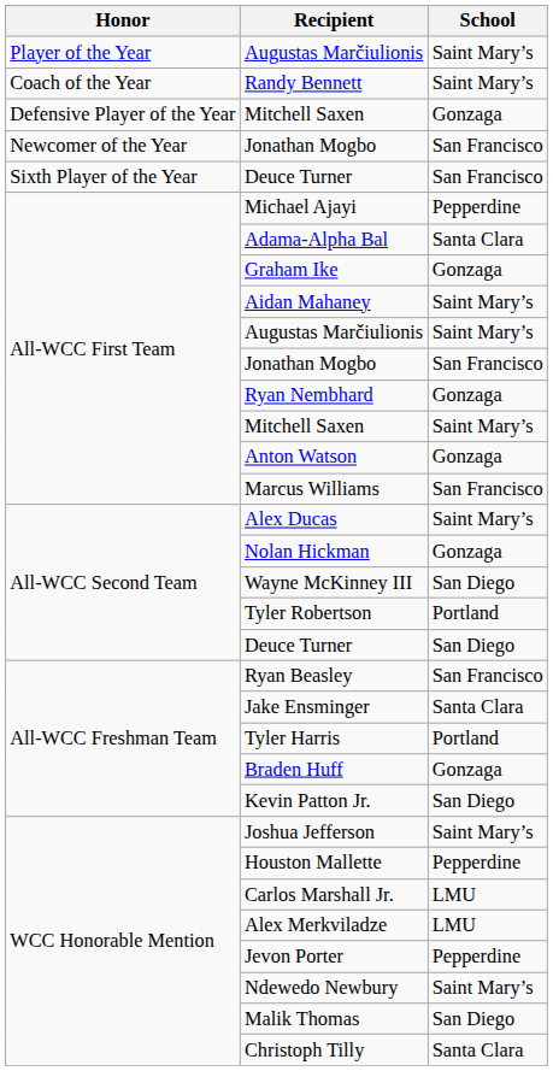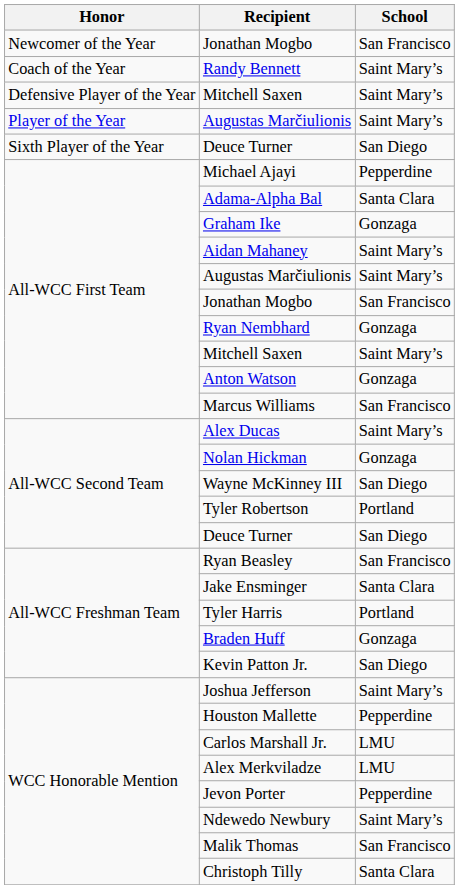rows swapped: Player of the Year / Augustas Marčiulionis <-> Newcomer of the Year / Jonathan Mogbo
Defensive Player of the Year / Mitchell Saxen | School: Gonzaga -> Saint Mary’s
Sixth Player of the Year / Deuce Turner | School: San Francisco -> San Diego
Malik Thomas | School: San Diego -> San Francisco
